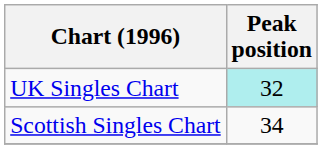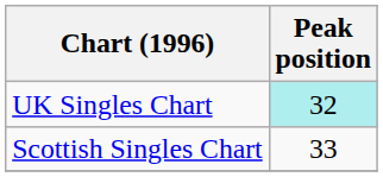Scottish Singles Chart | Peak position: 34 -> 33
